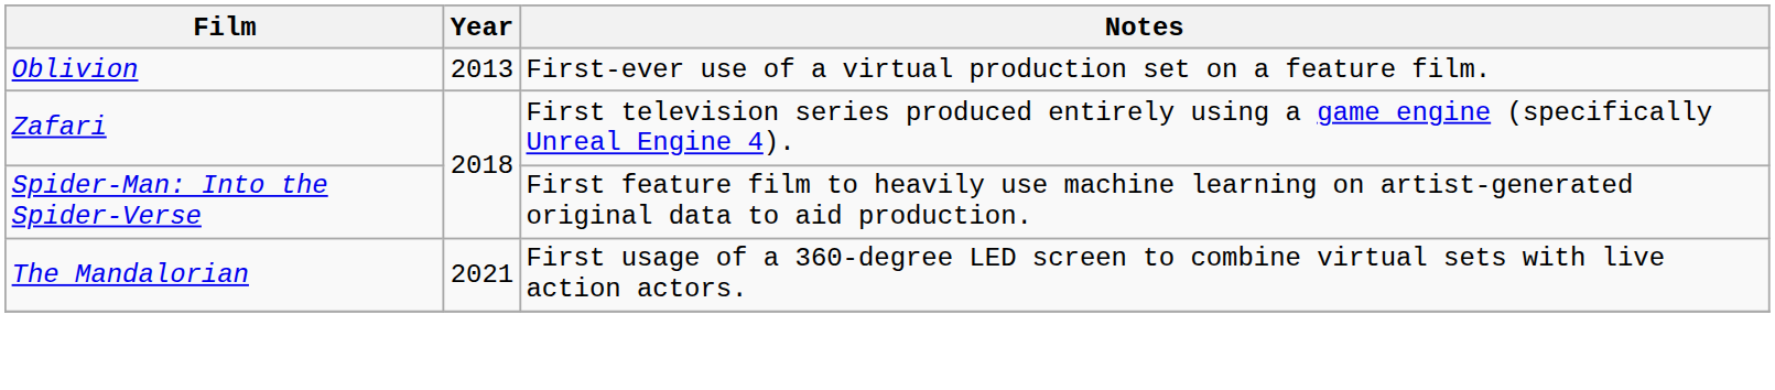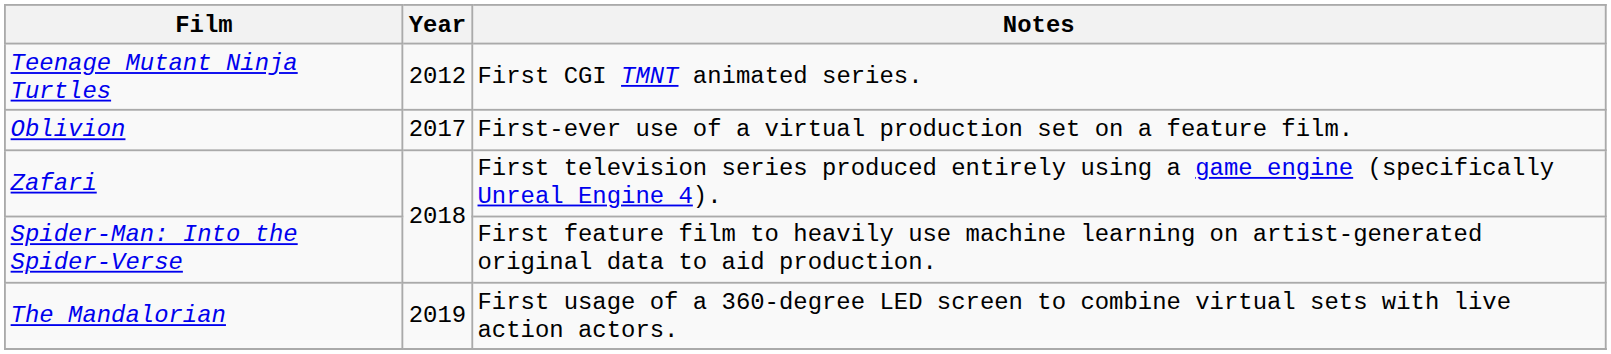+ row: Teenage Mutant Ninja Turtles | 2012 | First CGI TMNT animated series.
Oblivion | Year: 2013 -> 2017
The Mandalorian | Year: 2021 -> 2019
